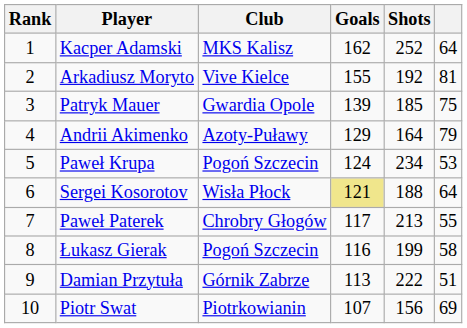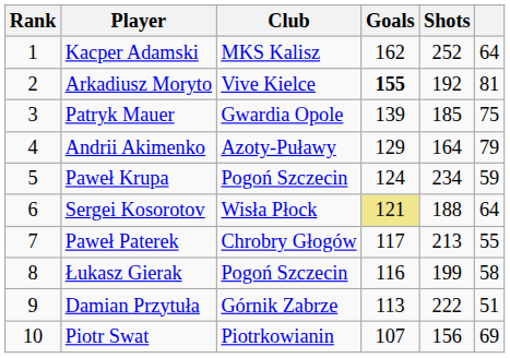Arkadiusz Moryto | Goals: normal -> bold
Paweł Krupa | column 6: 53 -> 59
